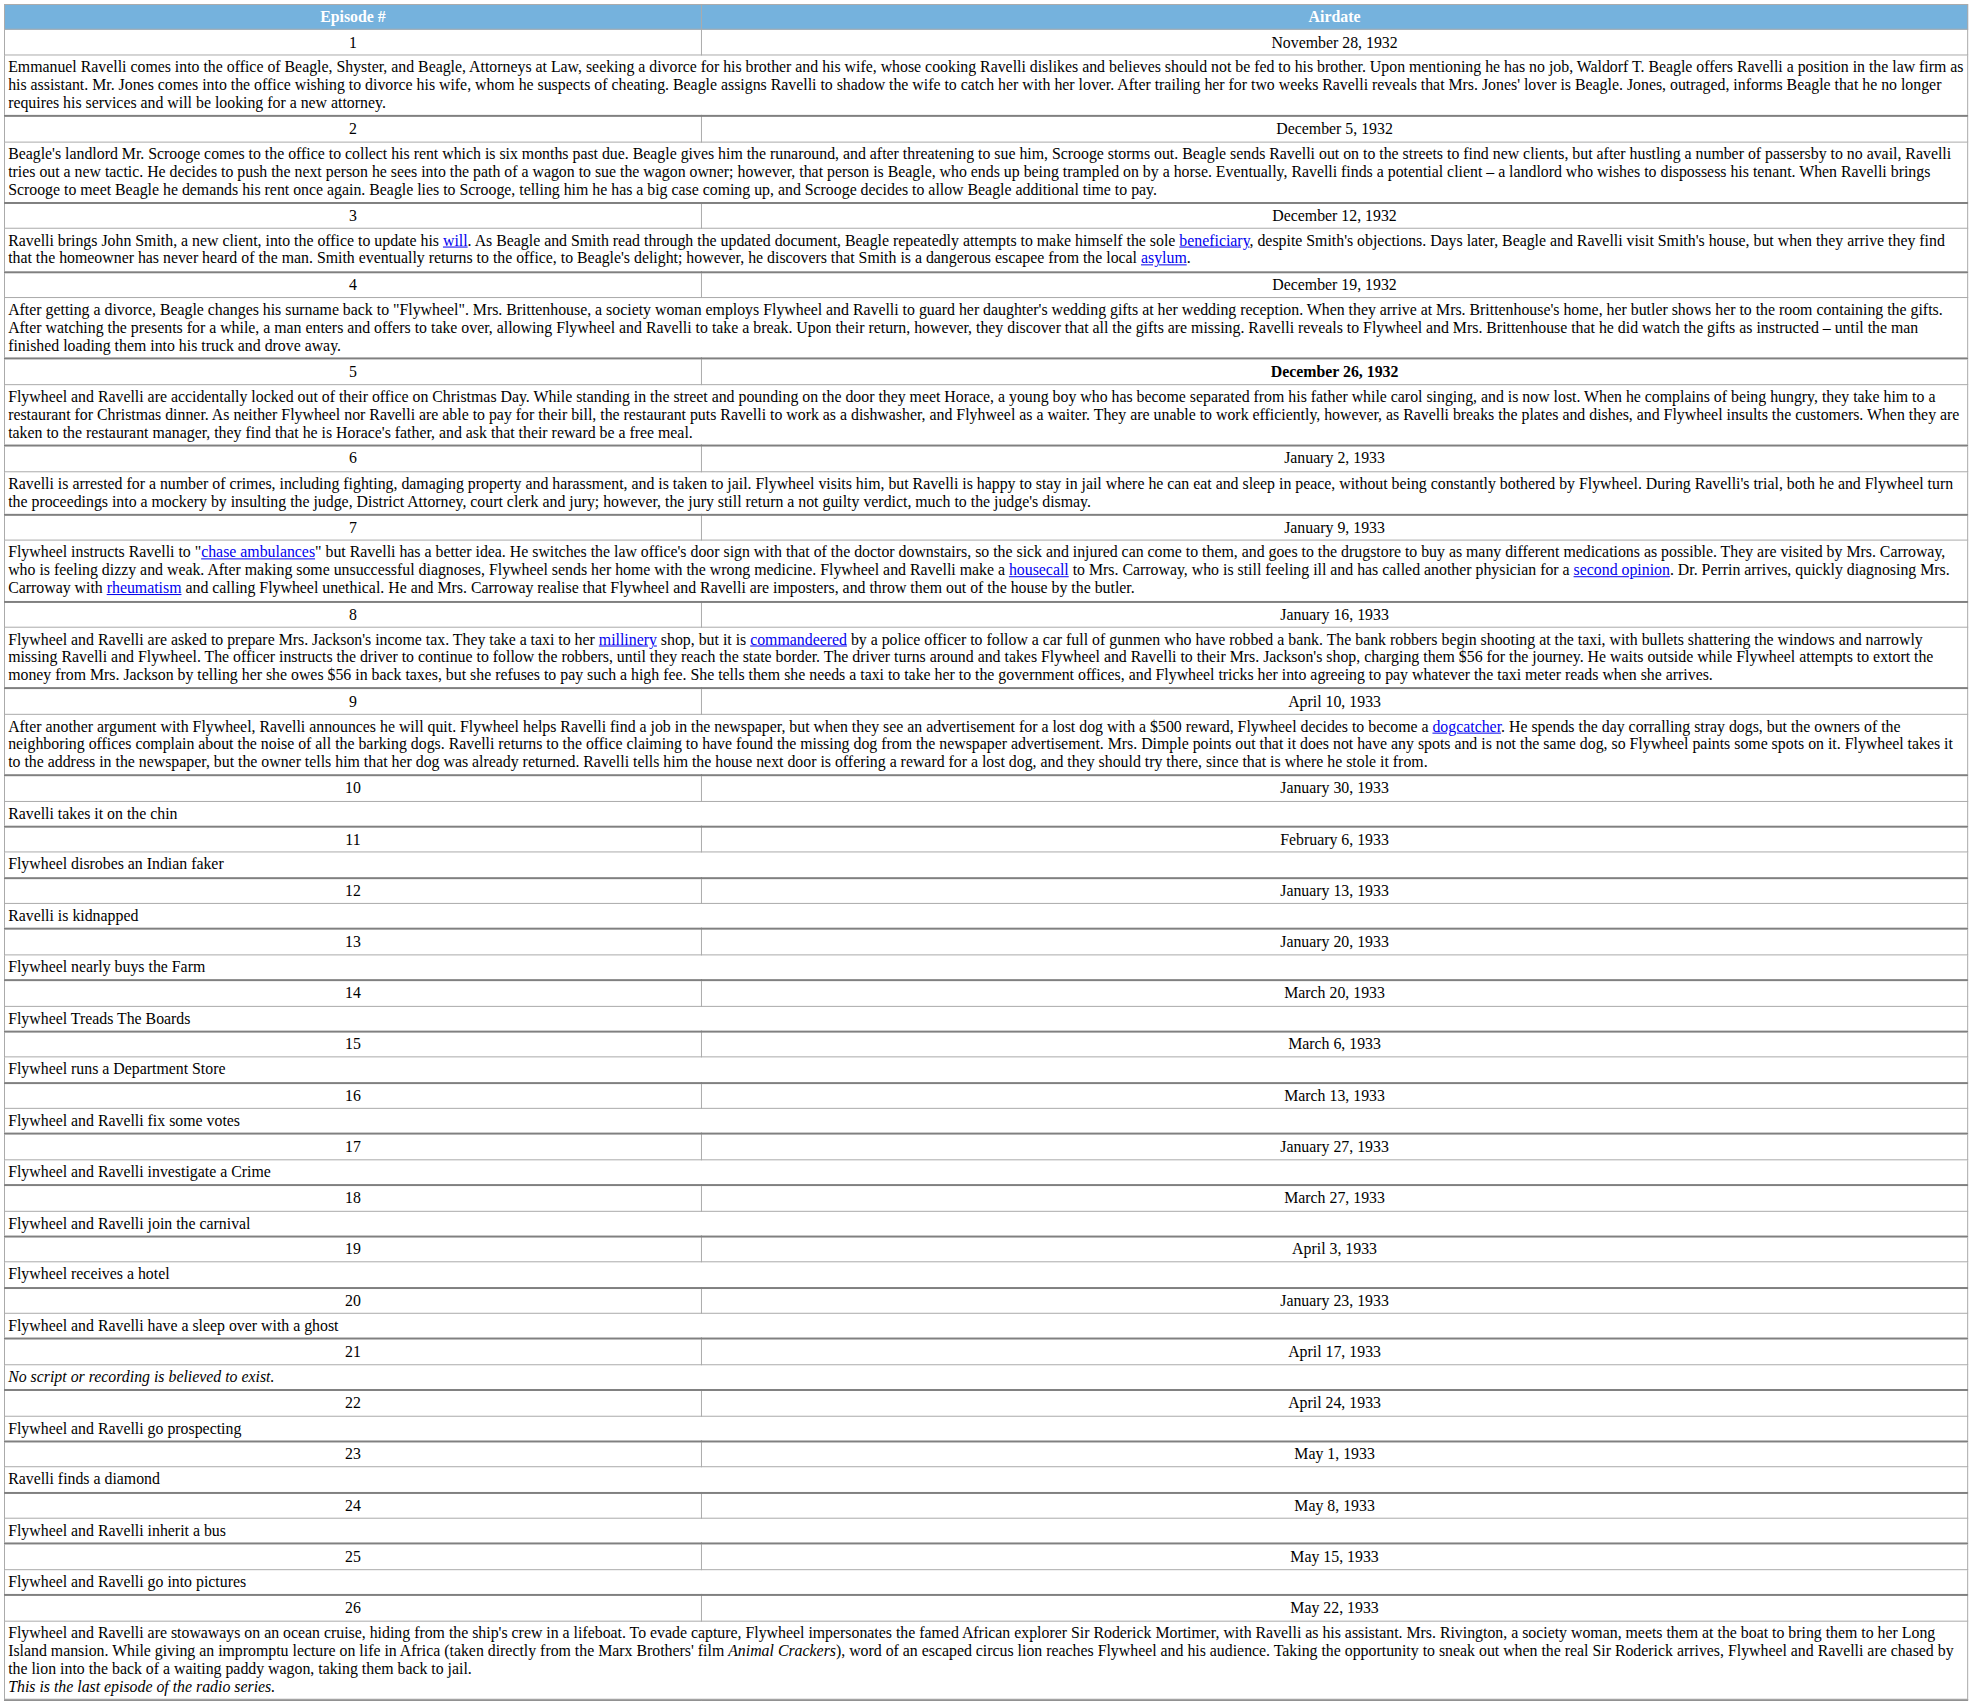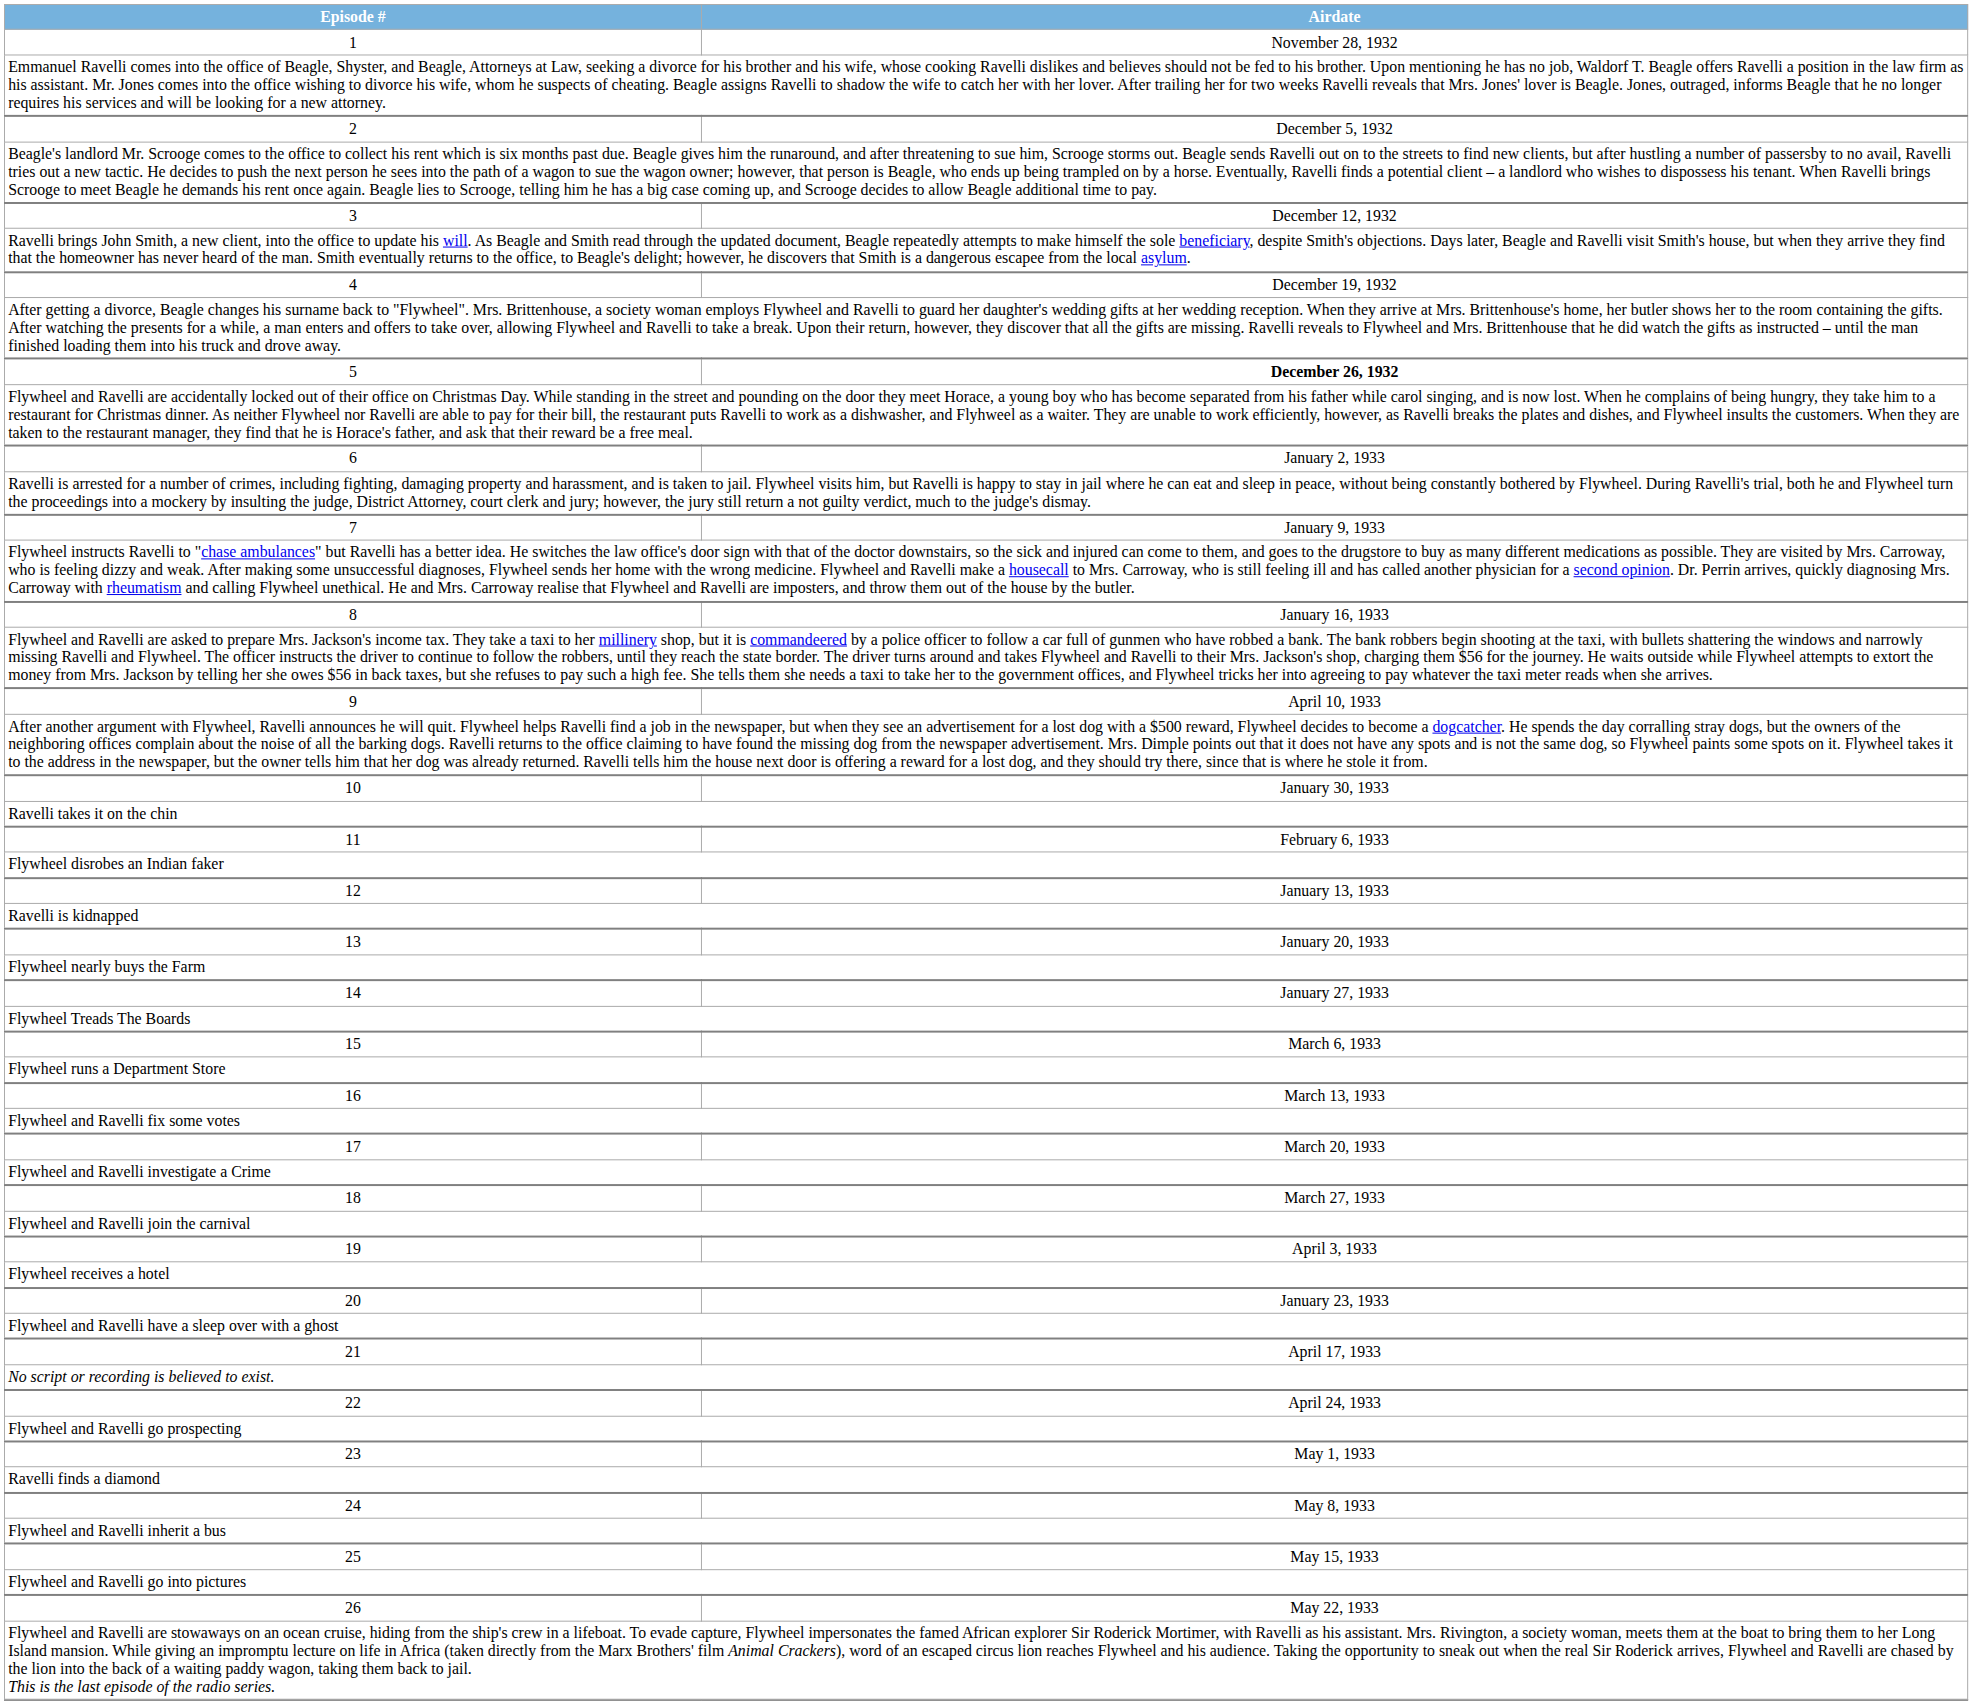14 | Airdate: March 20, 1933 -> January 27, 1933
17 | Airdate: January 27, 1933 -> March 20, 1933
